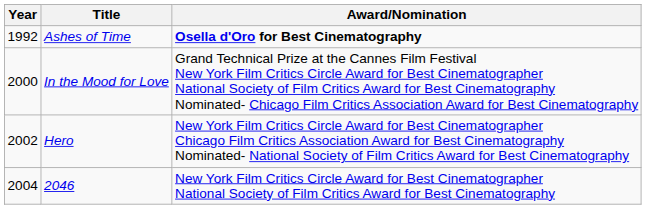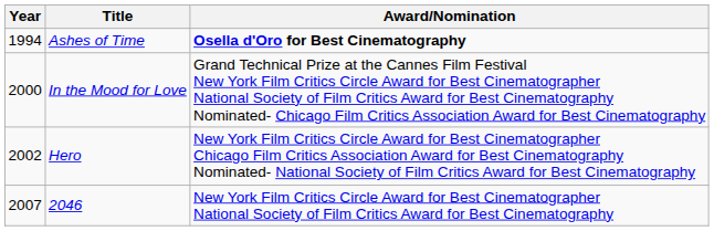Ashes of Time | Year: 1992 -> 1994
2046 | Year: 2004 -> 2007
